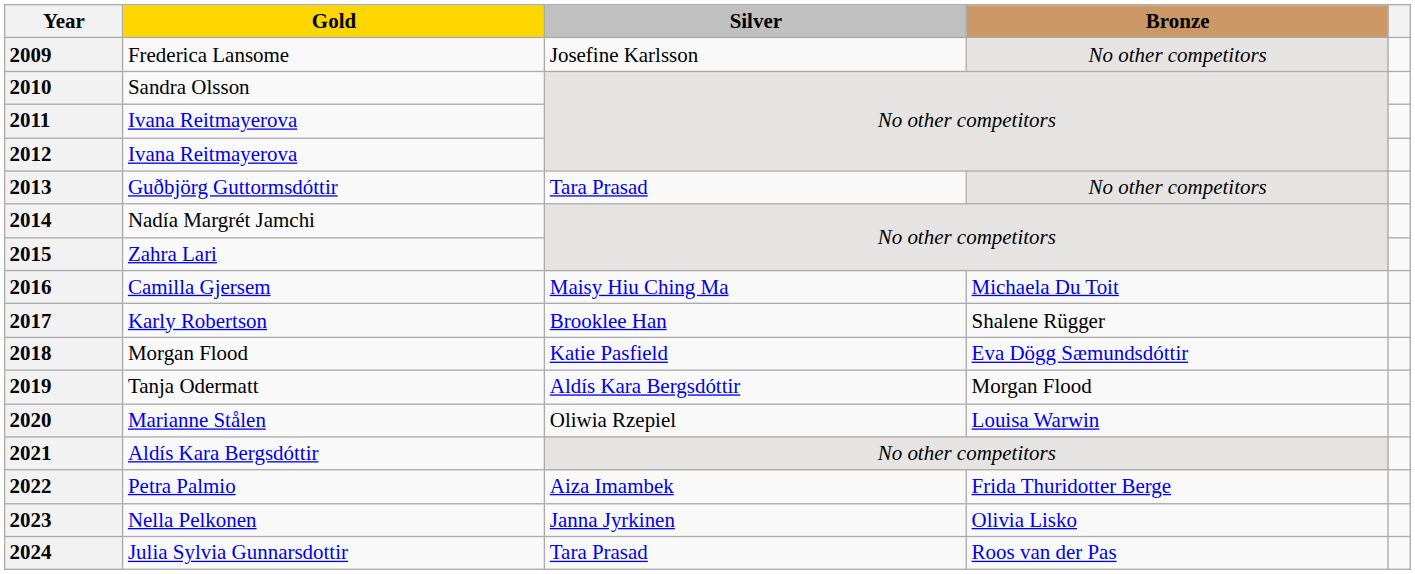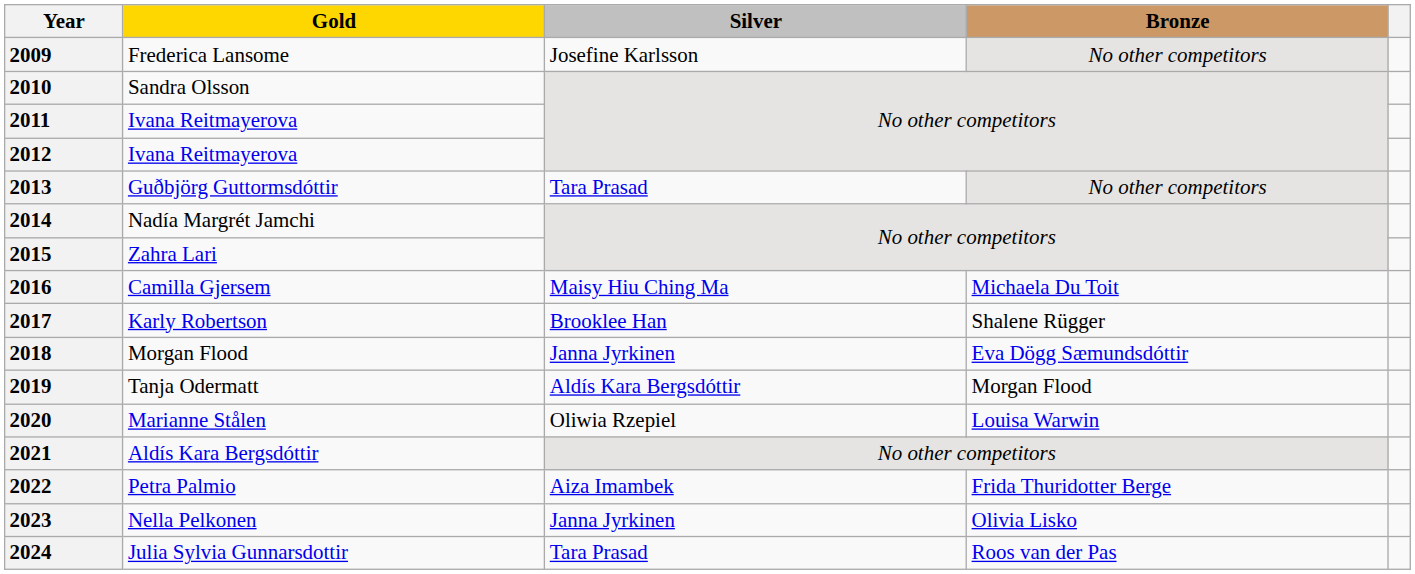2018 | Silver: Katie Pasfield -> Janna Jyrkinen
